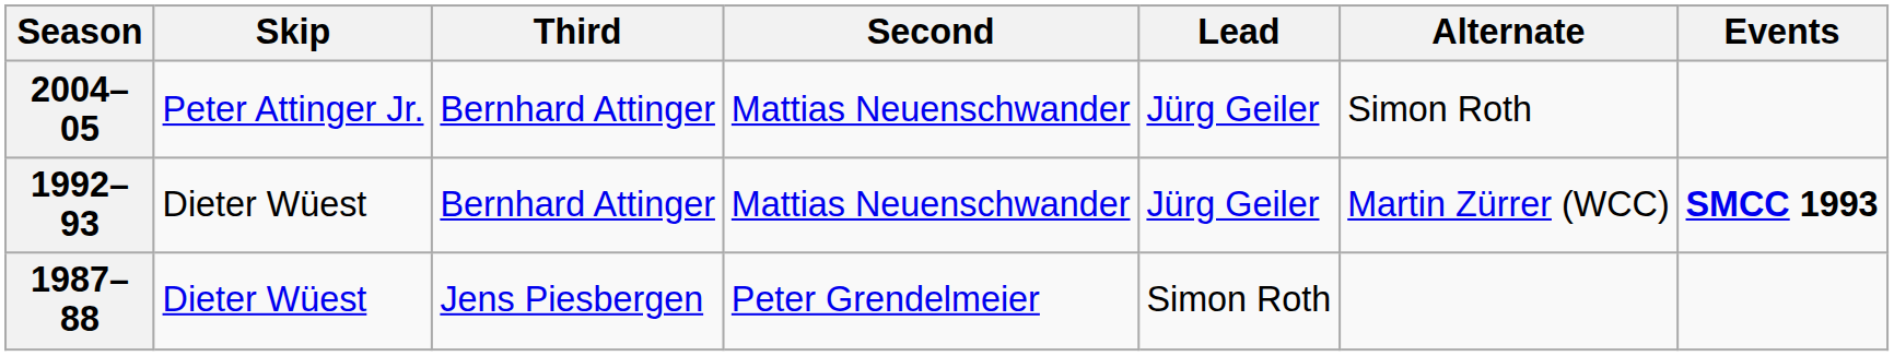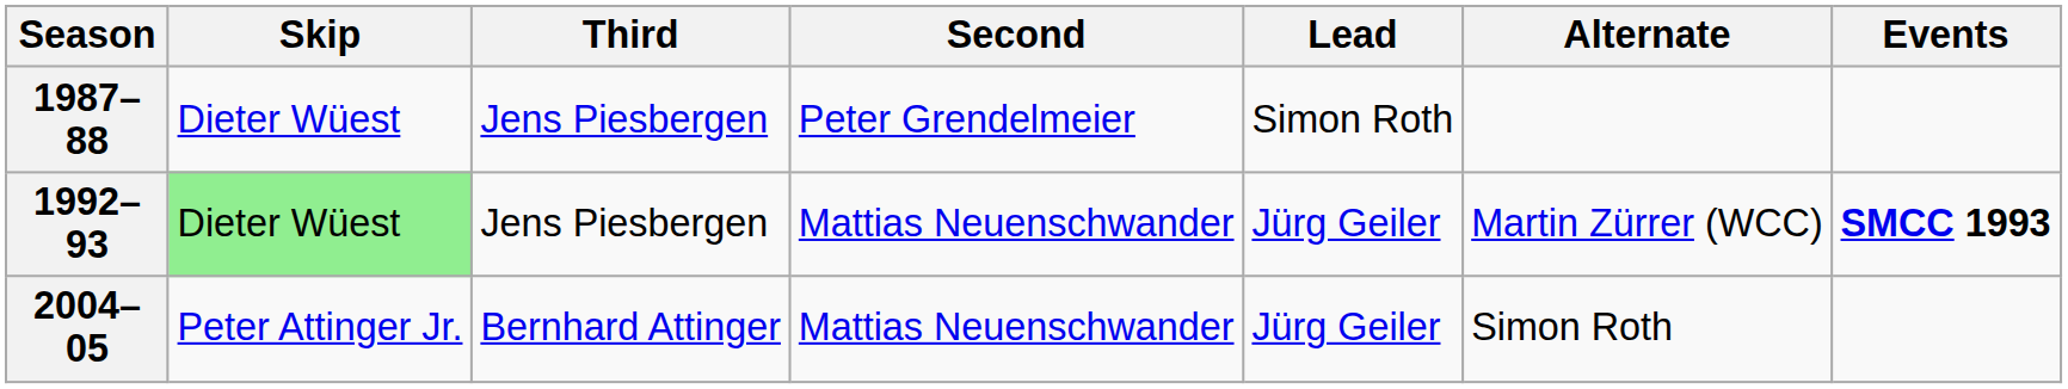rows swapped: 1987–88 <-> 2004–05
1992–93 | Skip: no background -> lightgreen background
1992–93 | Third: Bernhard Attinger -> Jens Piesbergen
